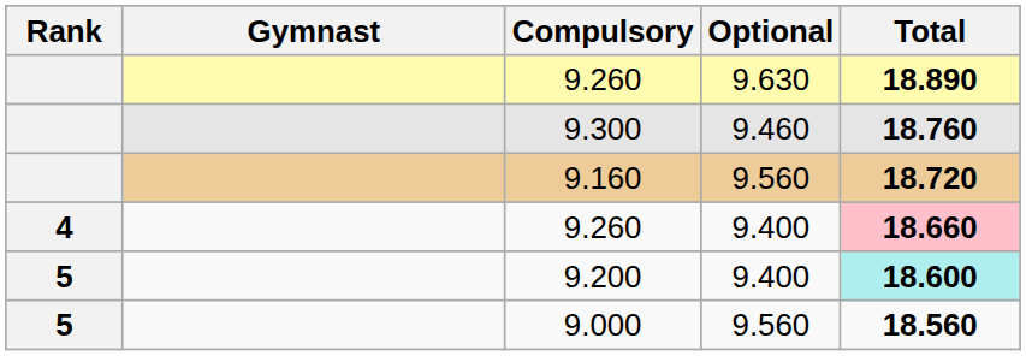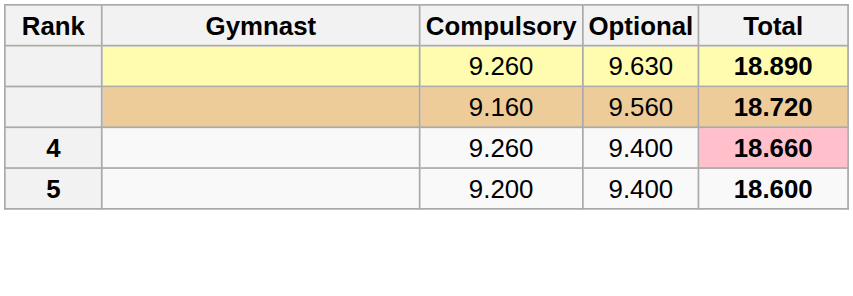- row: 9.300 | 9.460 | 18.760
9.200 | Total: paleturquoise background -> no background
- row: 5 | 9.000 | 9.560 | 18.560
